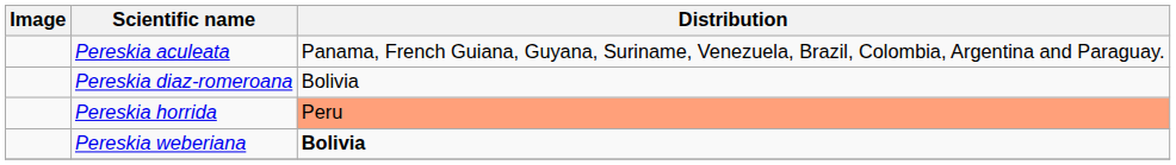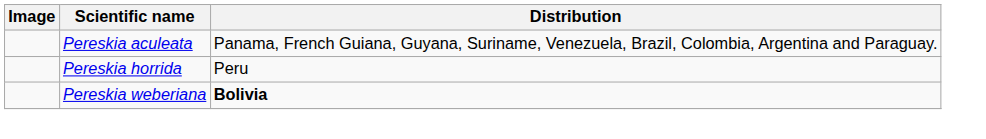- row: Pereskia diaz-romeroana | Bolivia
Pereskia horrida | Distribution: lightsalmon background -> no background
